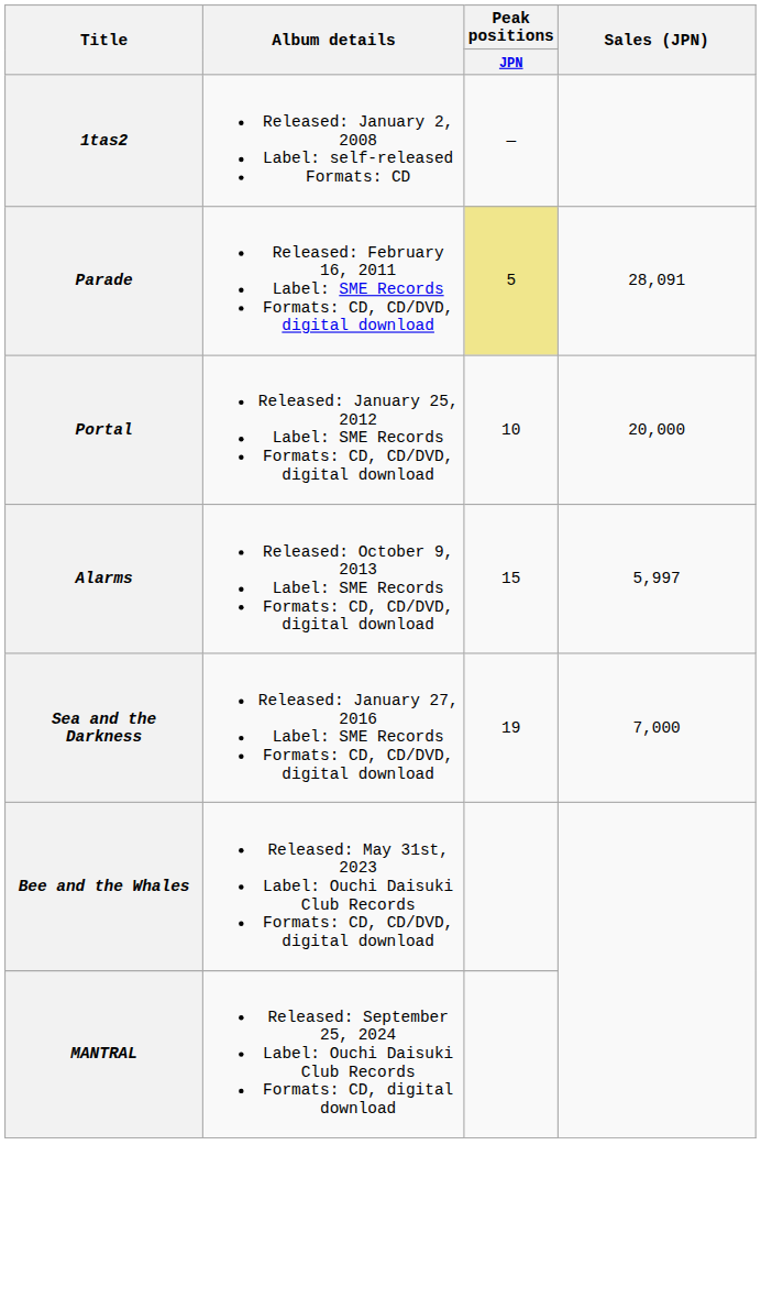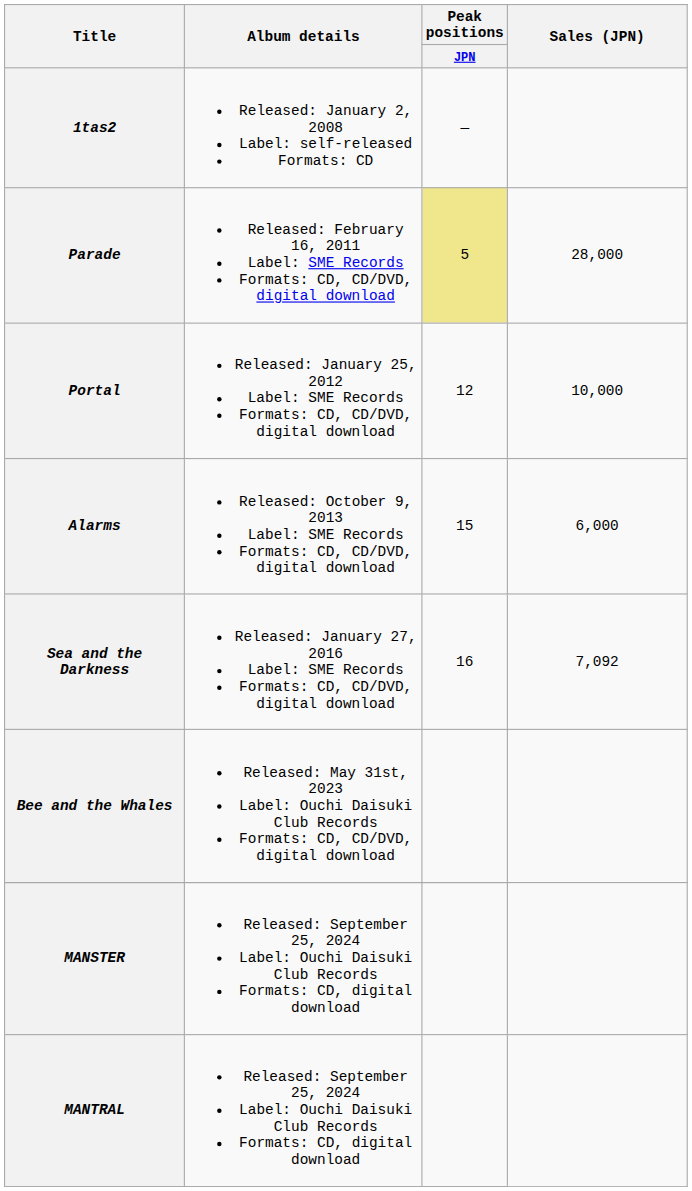Parade | Sales (JPN): 28,091 -> 28,000
Portal | Peak positions / JPN: 10 -> 12
Portal | Sales (JPN): 20,000 -> 10,000
Alarms | Sales (JPN): 5,997 -> 6,000
Sea and the Darkness | Peak positions / JPN: 19 -> 16
Sea and the Darkness | Sales (JPN): 7,000 -> 7,092
+ row: MANSTER | Released: September 25, 2024 Label: Ouchi Daisuki Club Records Formats: CD, digital download
